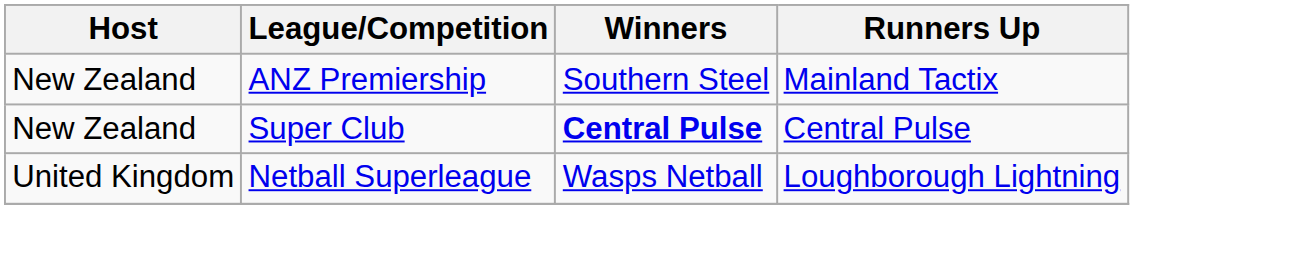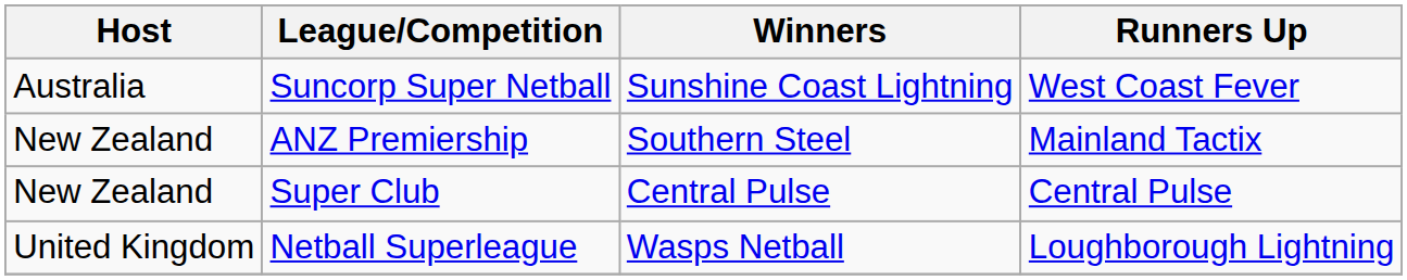+ row: Australia | Suncorp Super Netball | Sunshine Coast Lightning | West Coast Fever
Super Club | Winners: bold -> normal
